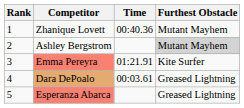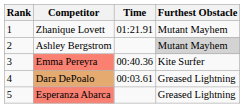Zhanique Lovett | Time: 00:40.36 -> 01:21.91
Emma Pereyra | Time: 01:21.91 -> 00:40.36
